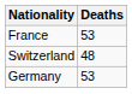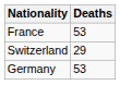Switzerland | Deaths: 48 -> 29
